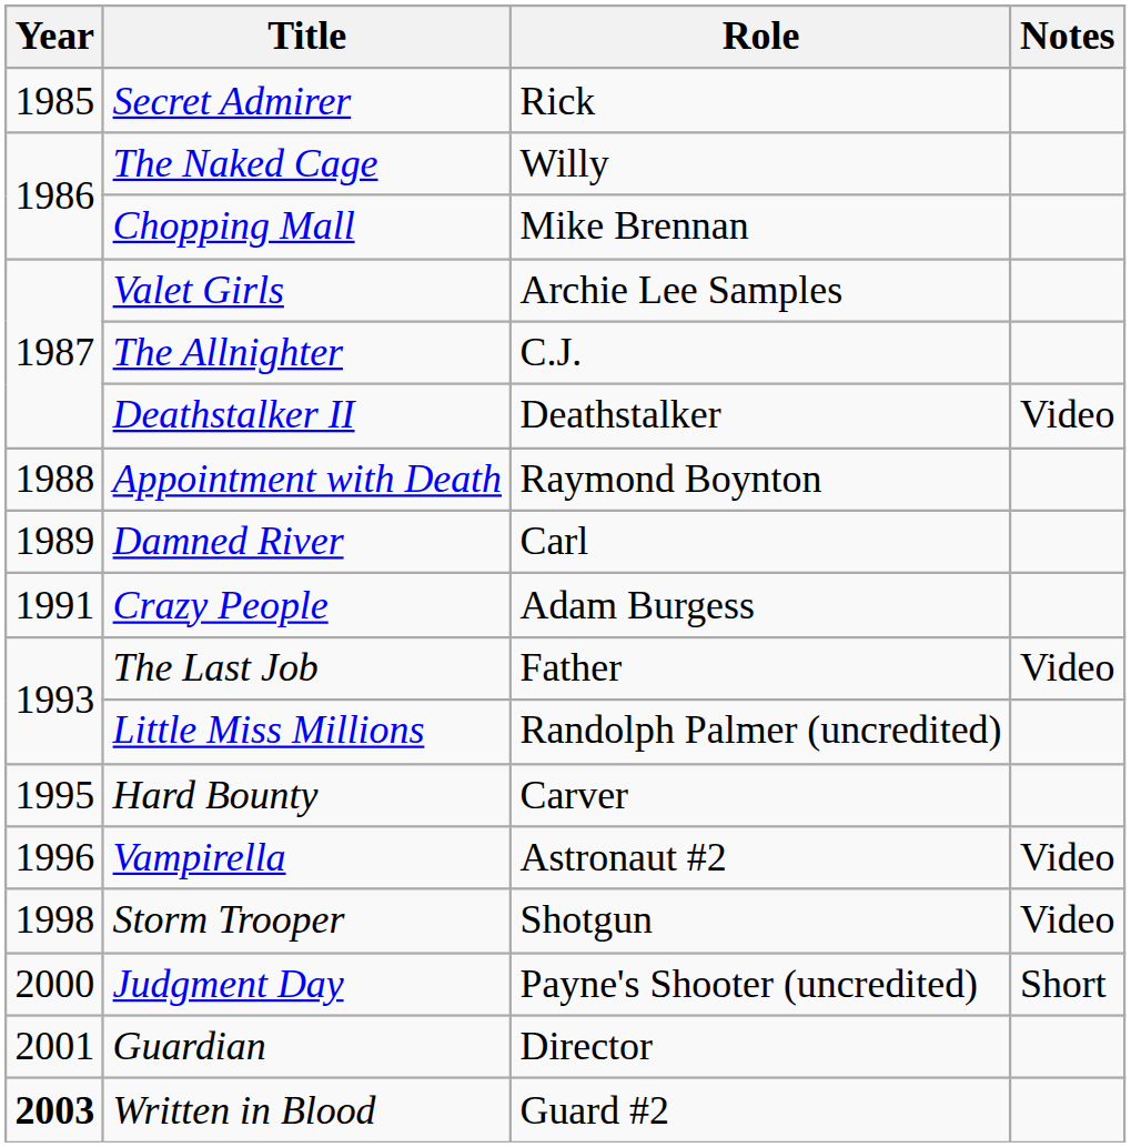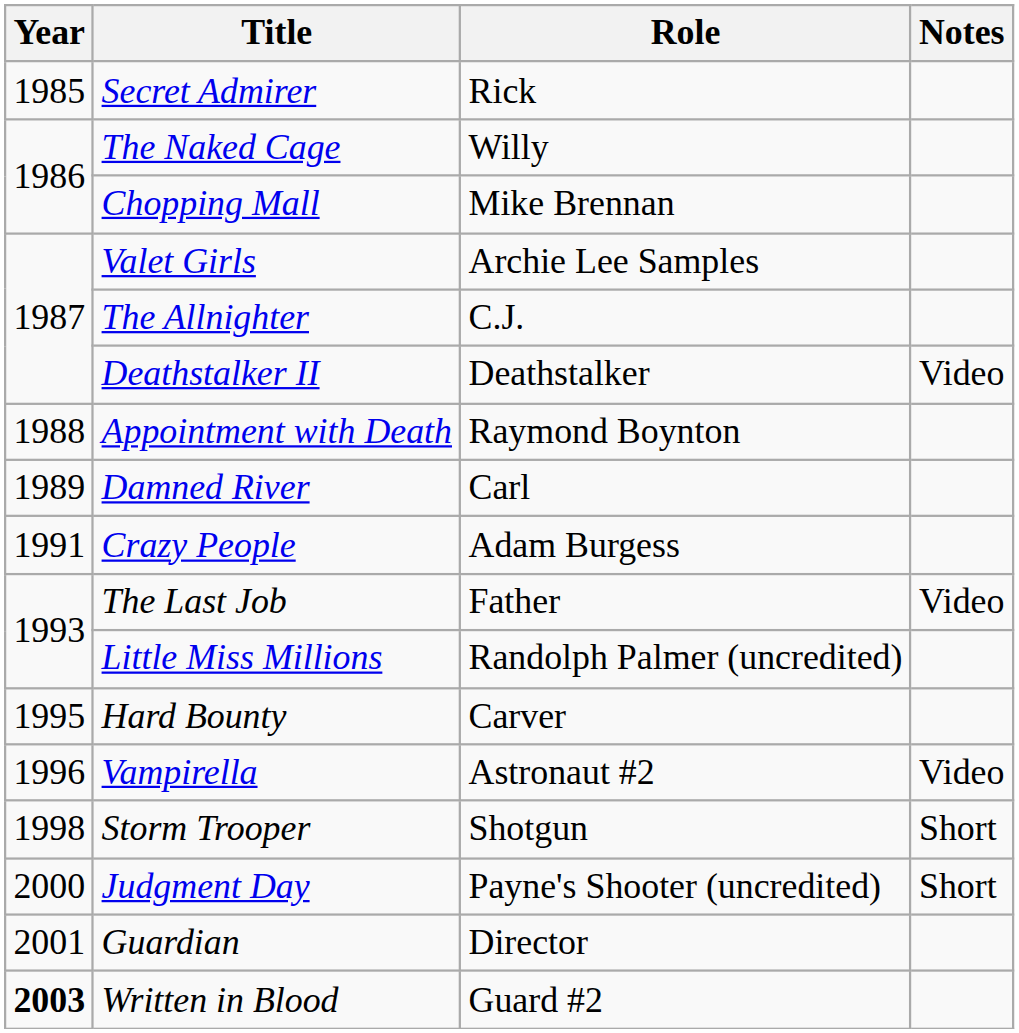Storm Trooper | Notes: Video -> Short
